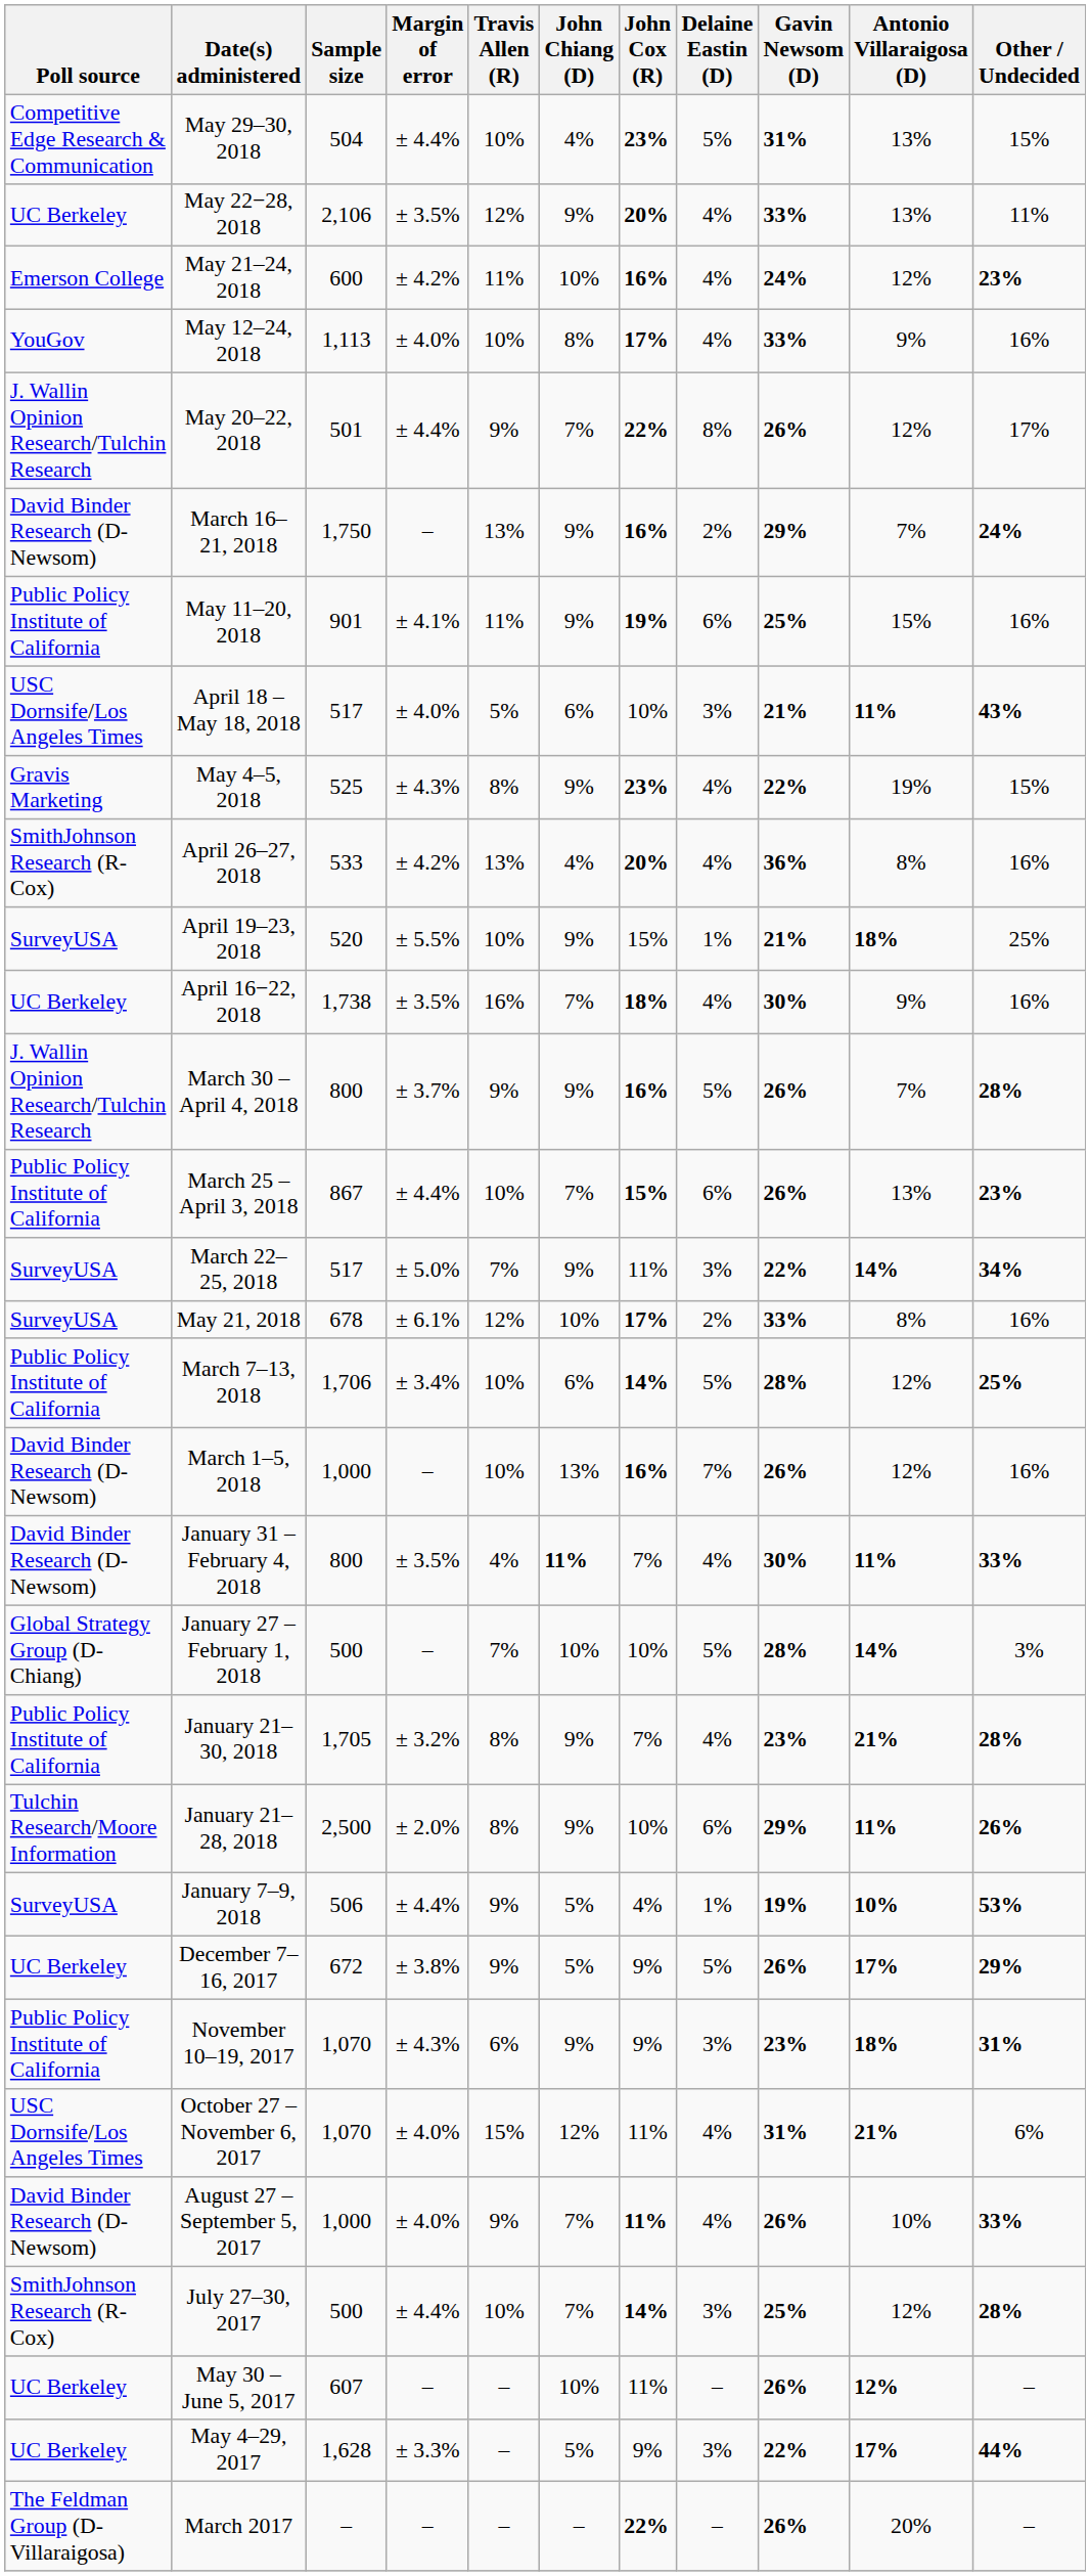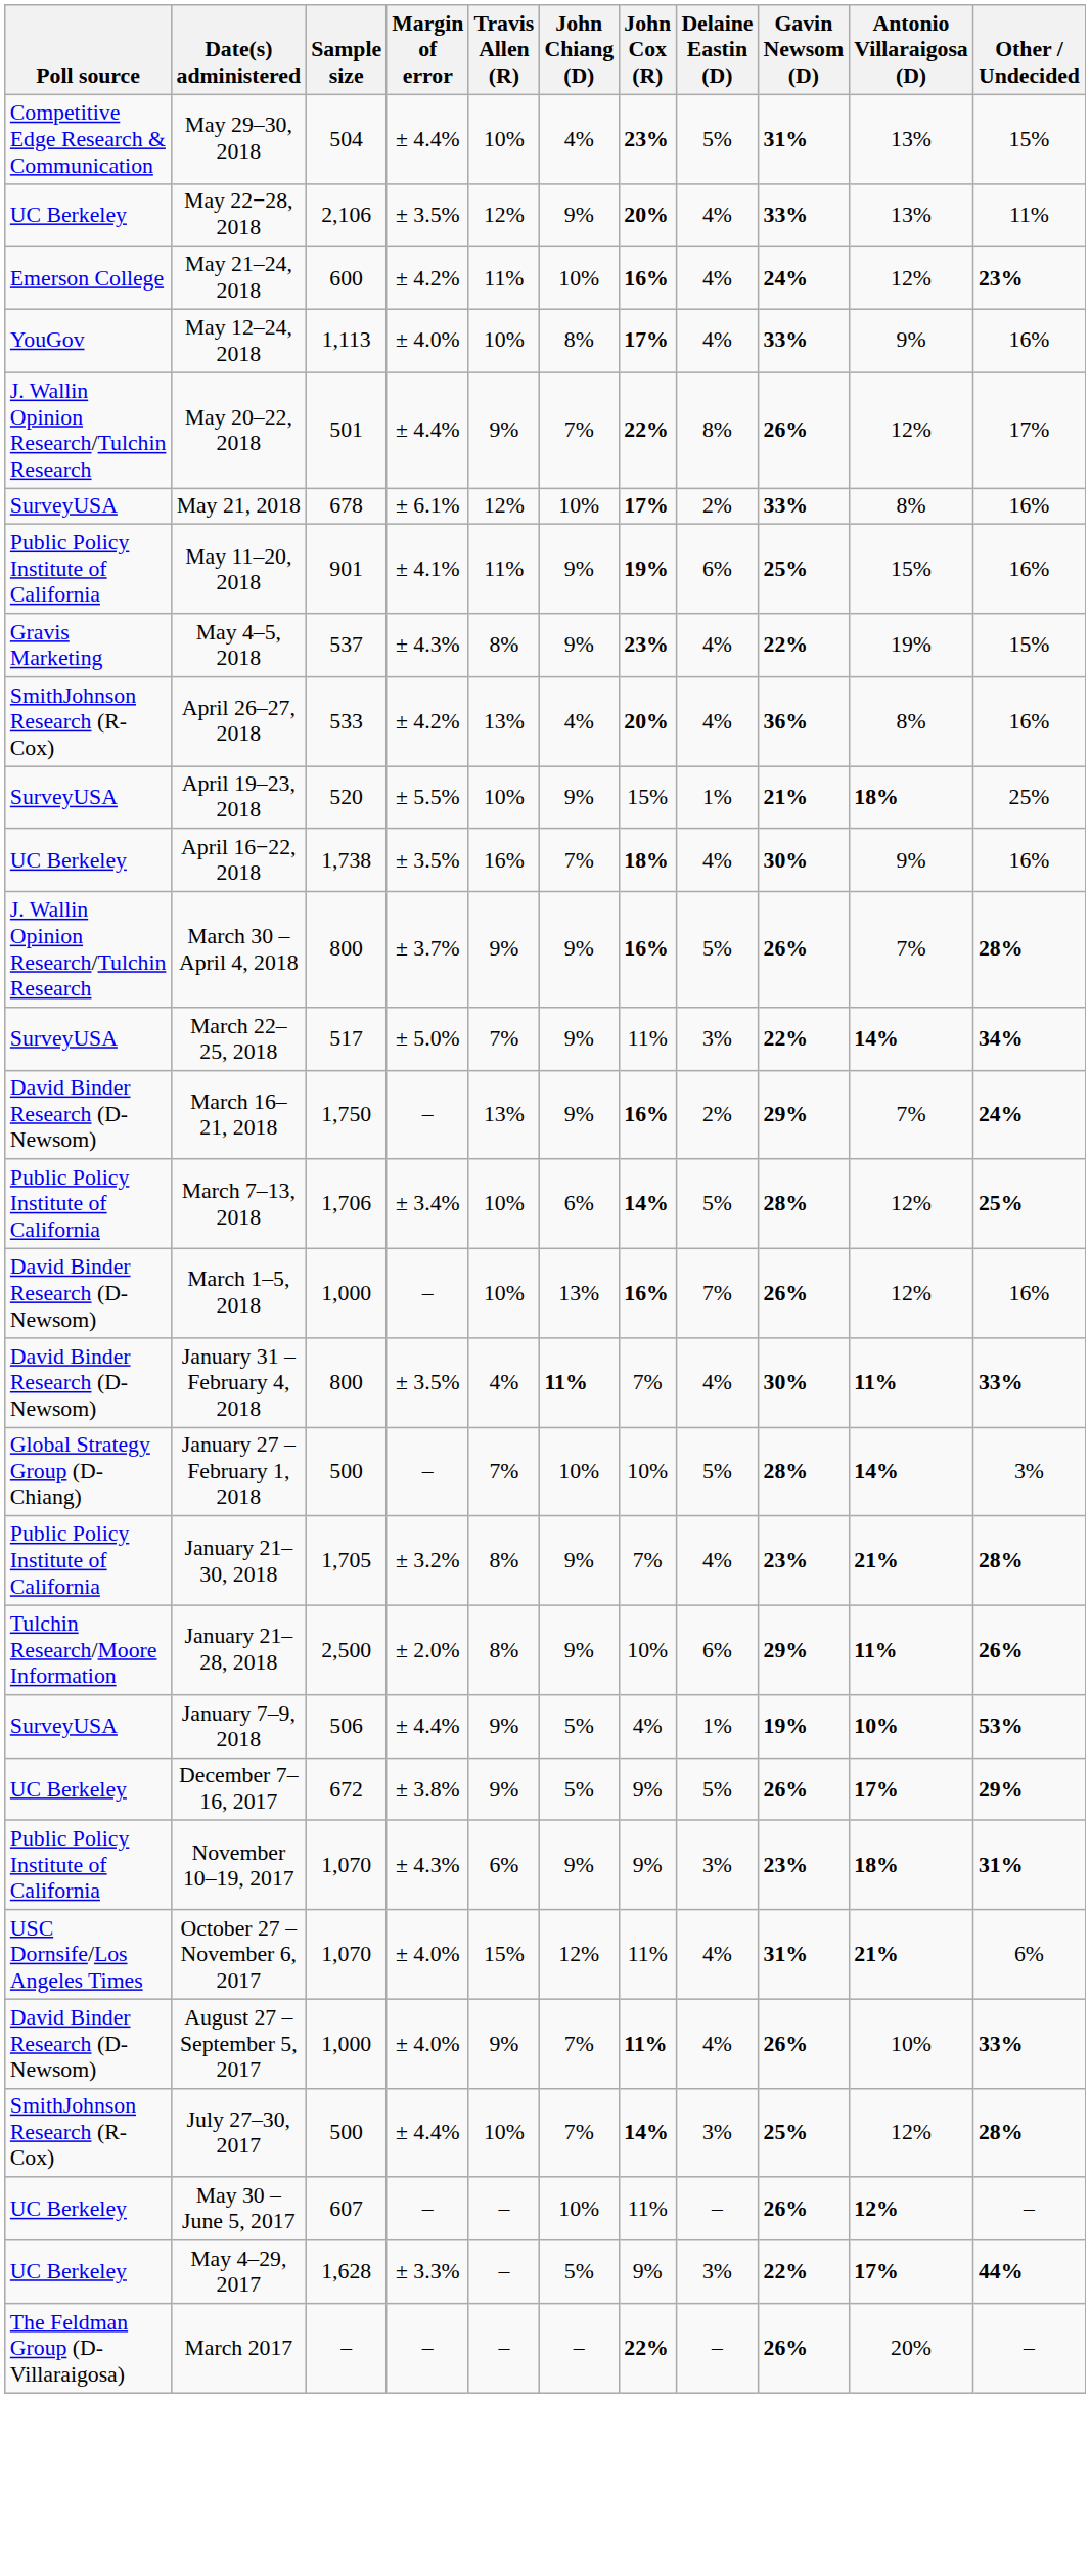rows swapped: May 21, 2018 <-> March 16–21, 2018
- row: USC Dornsife/Los Angeles Times | April 18 – May 18, 2018 | 517 | ± 4.0% | 5% | 6% | 10% | 3% | 21% | 11% | 43%
May 4–5, 2018 | Sample size: 525 -> 537
- row: Public Policy Institute of California | March 25 – April 3, 2018 | 867 | ± 4.4% | 10% | 7% | 15% | 6% | 26% | 13% | 23%
